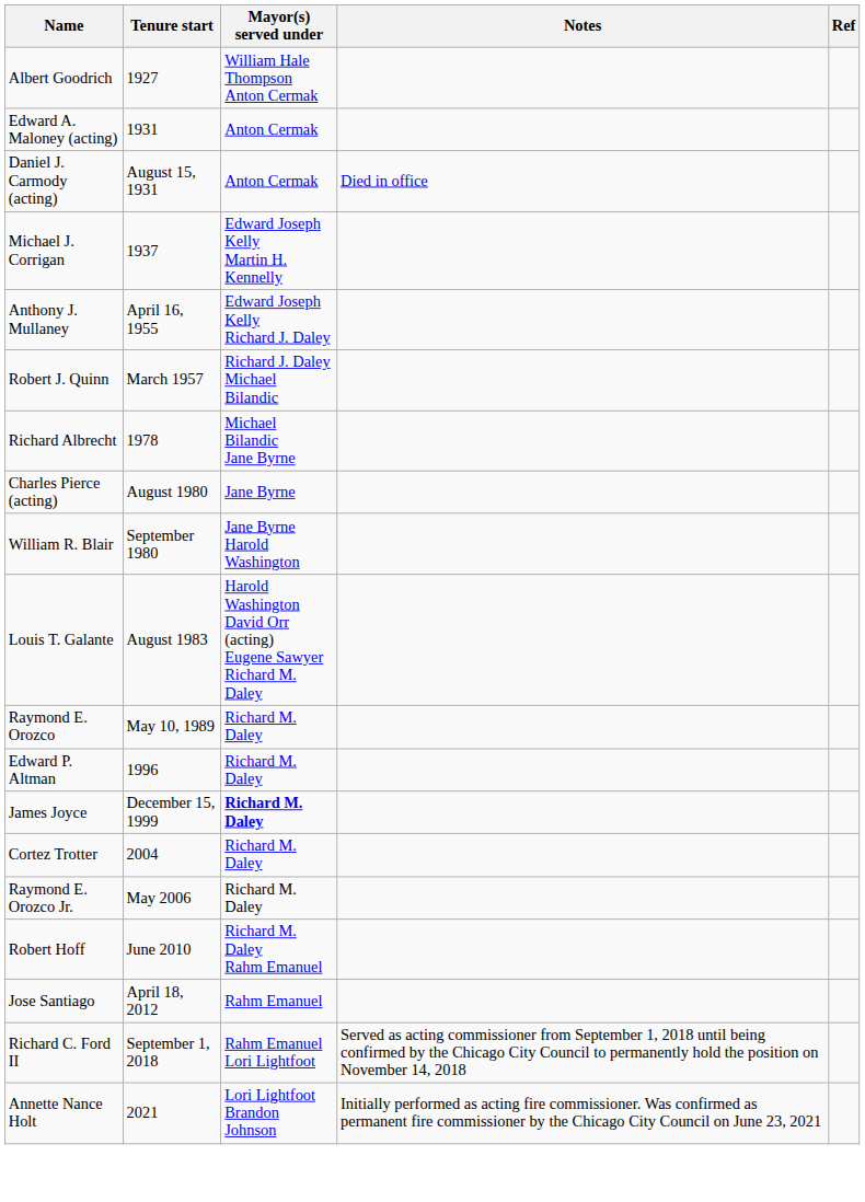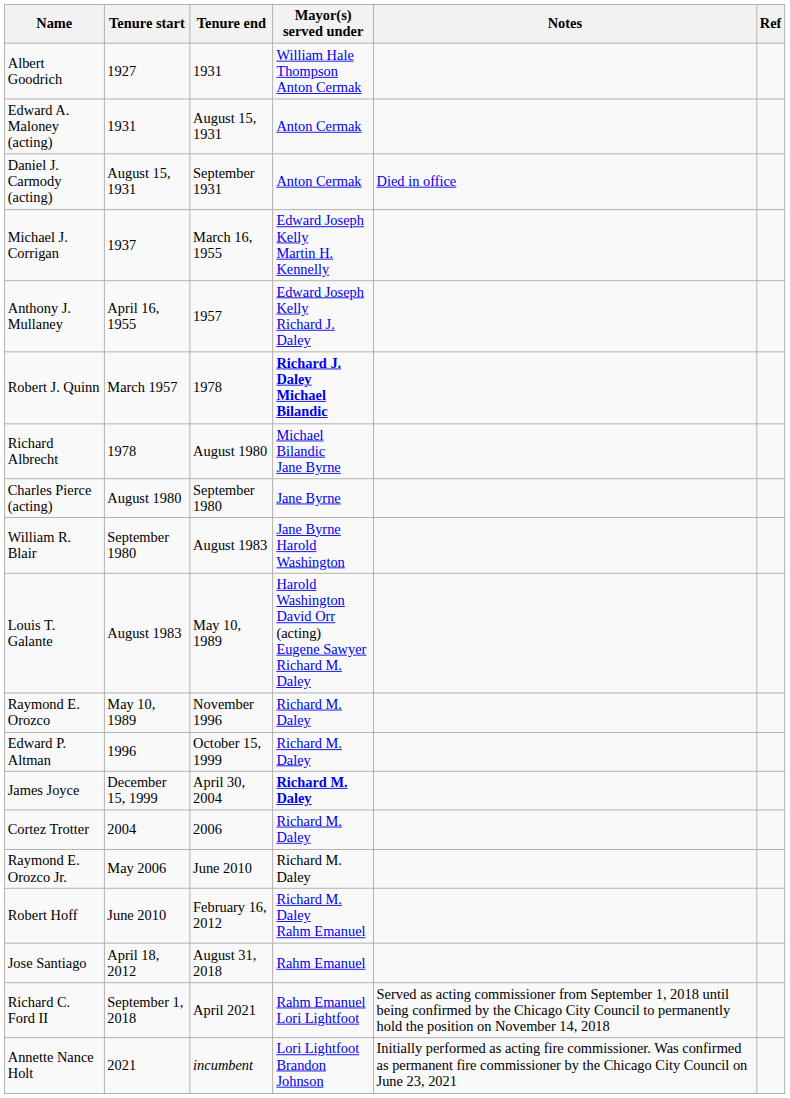+ column: Tenure end | 1931 | August 15, 1931 | September 1931 | March 16, 1955 | 1957 | 1978 | August 1980 | September 1980 | August 1983 | May 10, 1989 | November 1996 | October 15, 1999 | April 30, 2004 | 2006 | June 2010 | February 16, 2012 | August 31, 2018 | April 2021 | incumbent
Robert J. Quinn | Mayor(s) served under: normal -> bold
